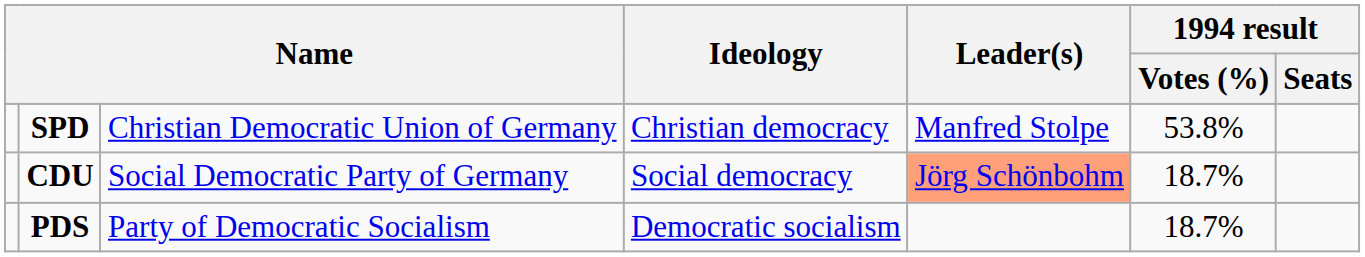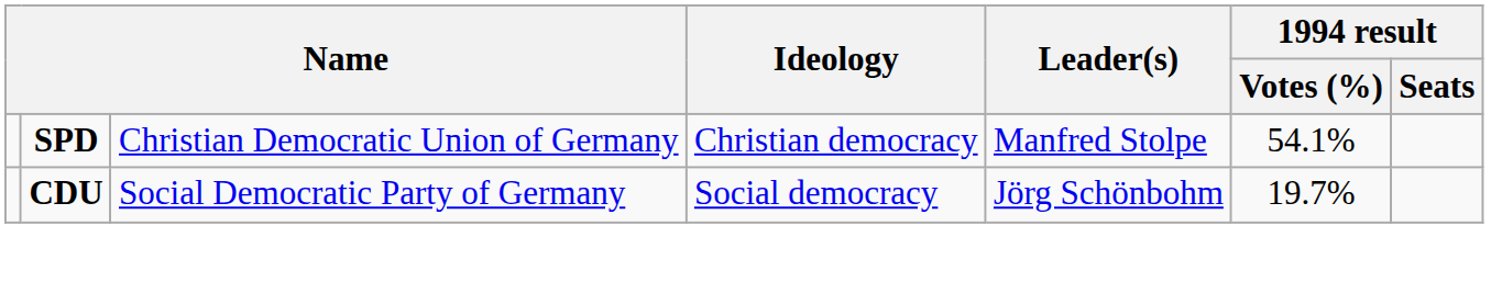SPD | 1994 result / Votes (%): 53.8% -> 54.1%
CDU | Leader(s): lightsalmon background -> no background
CDU | 1994 result / Votes (%): 18.7% -> 19.7%
- row: PDS | Party of Democratic Socialism | Democratic socialism | 18.7%
